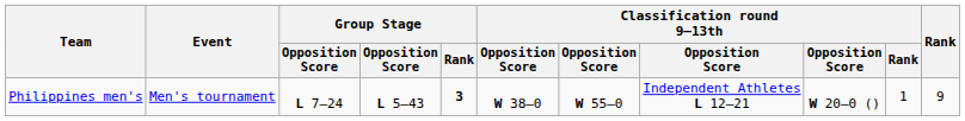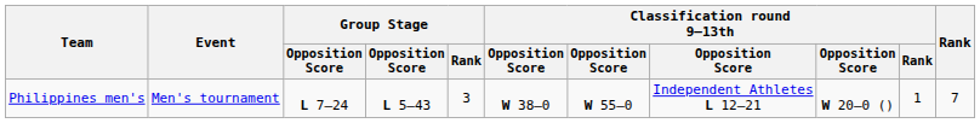Philippines men's | Group Stage / Rank: bold -> normal
Philippines men's | Rank: 9 -> 7
